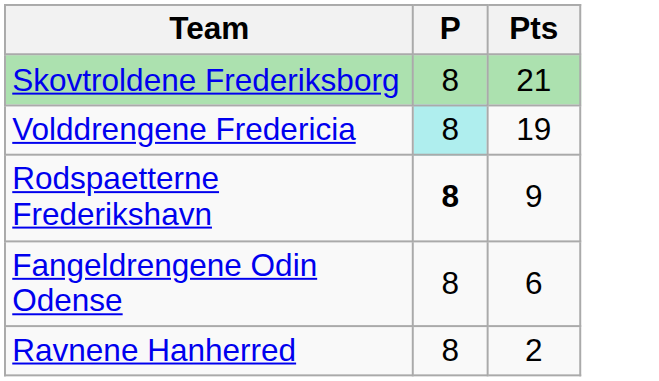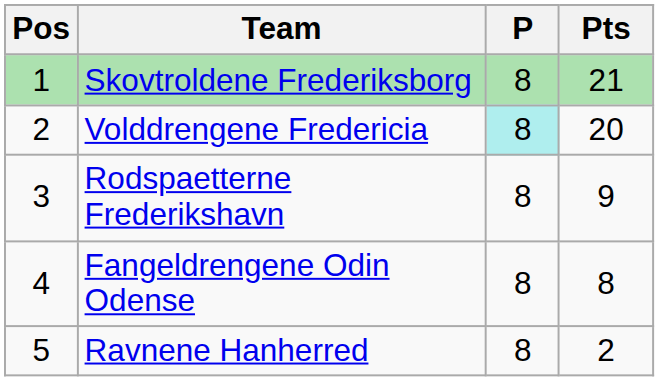+ column: Pos | 1 | 2 | 3 | 4 | 5
Volddrengene Fredericia | Pts: 19 -> 20
Rodspaetterne Frederikshavn | P: bold -> normal
Fangeldrengene Odin Odense | Pts: 6 -> 8
